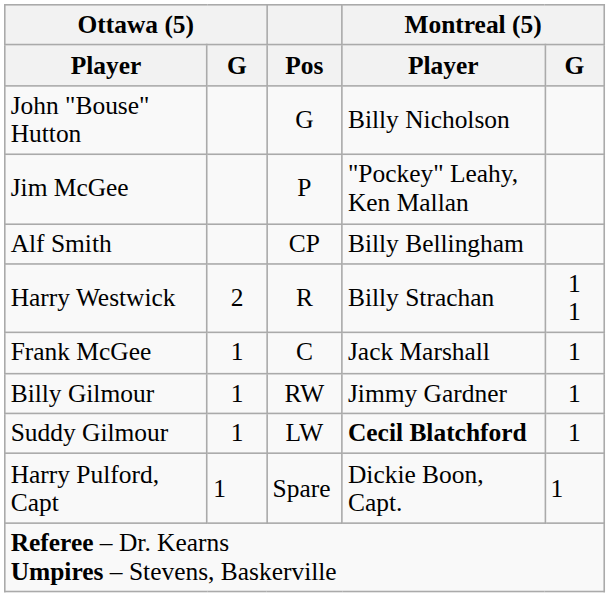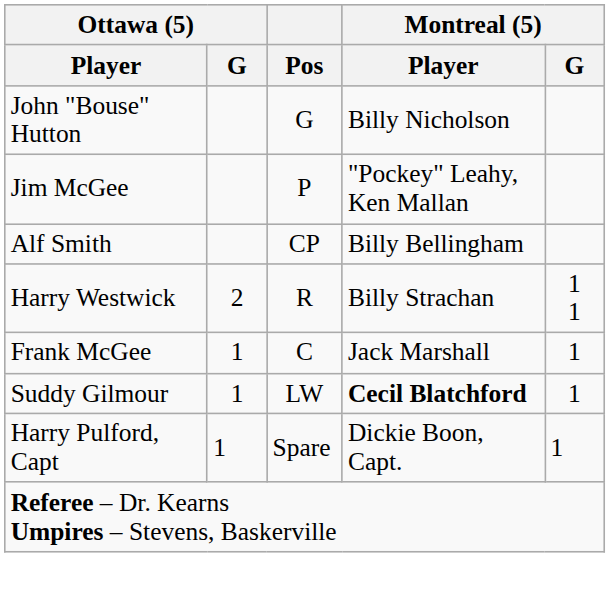- row: Billy Gilmour | 1 | RW | Jimmy Gardner | 1
